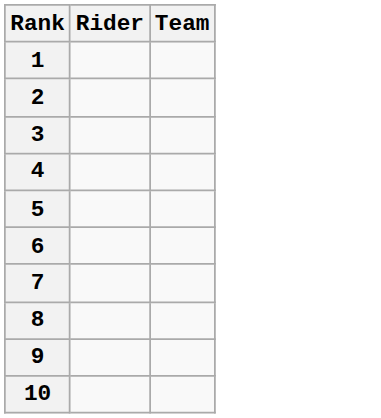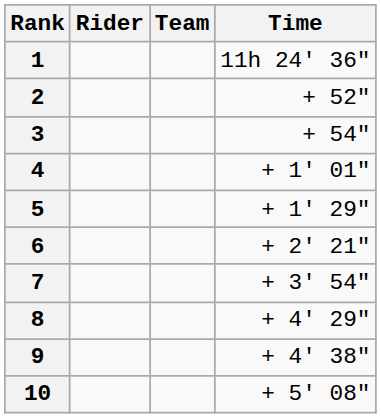+ column: Time | 11h 24' 36" | + 52" | + 54" | + 1' 01" | + 1' 29" | + 2' 21" | + 3' 54" | + 4' 29" | + 4' 38" | + 5' 08"
